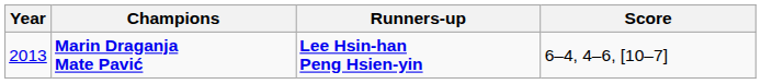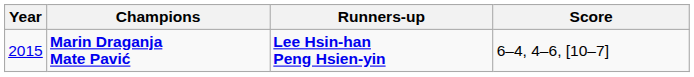Marin Draganja Mate Pavić | Year: 2013 -> 2015
